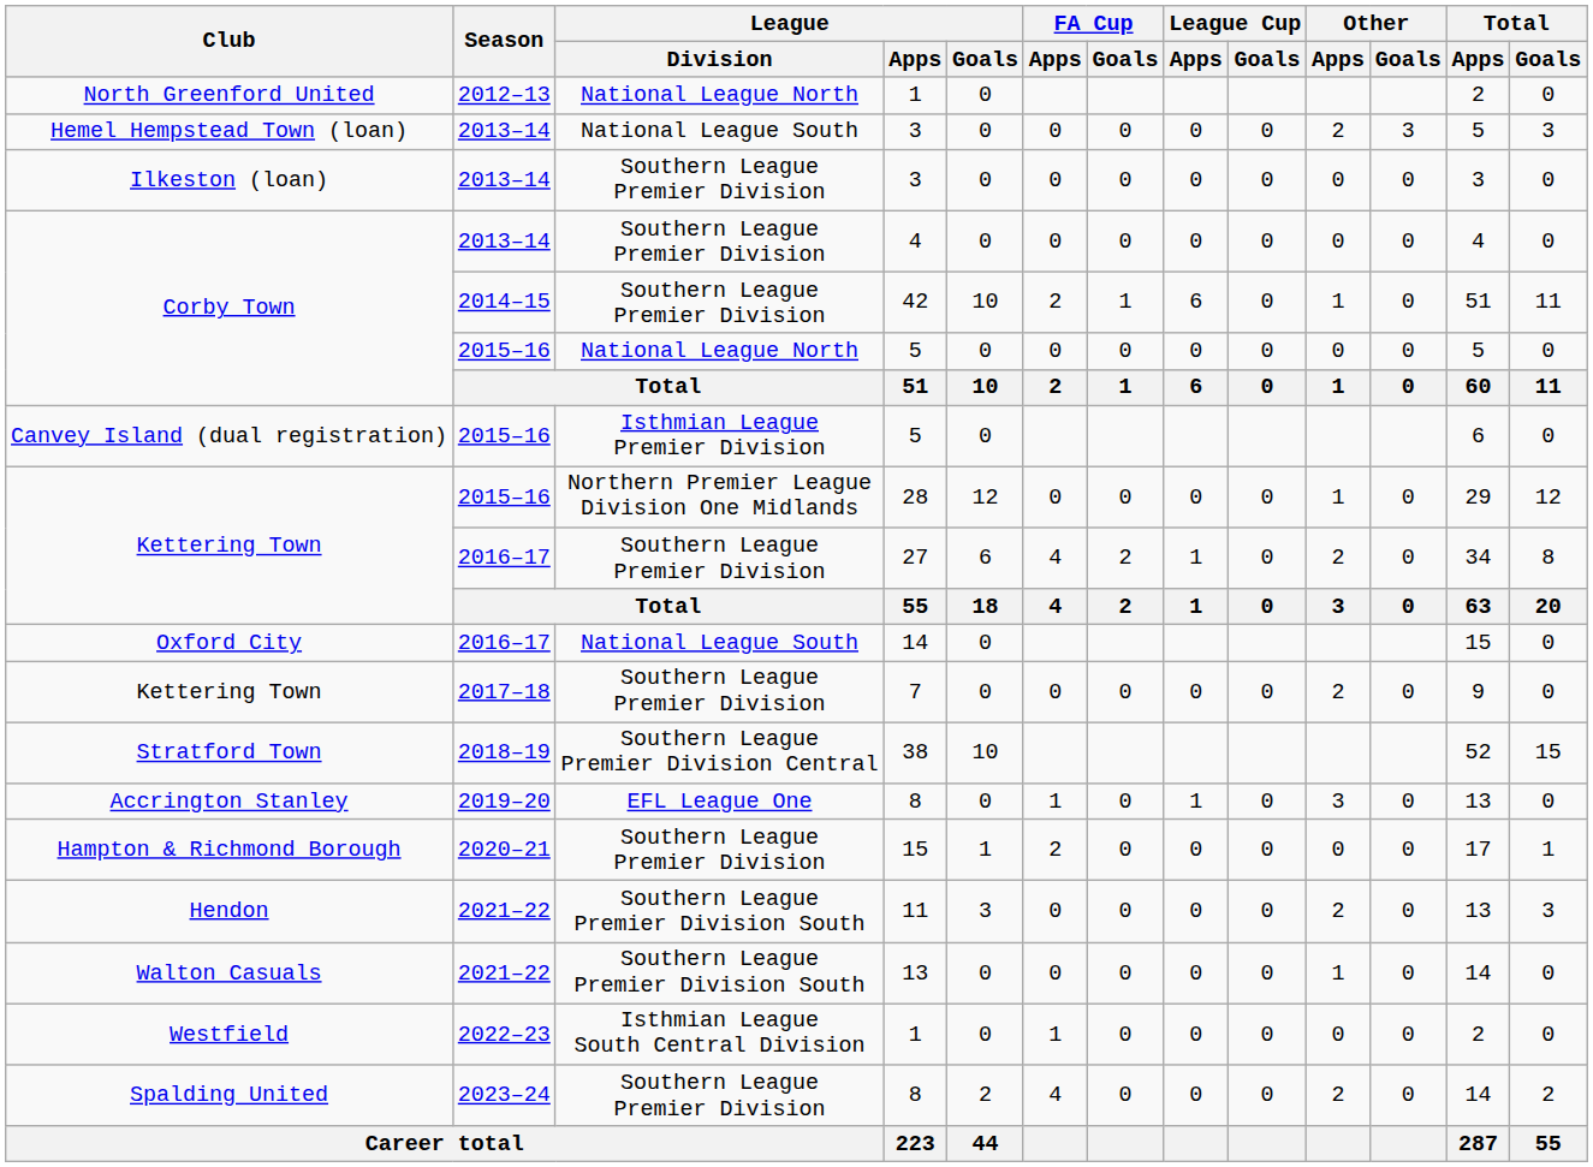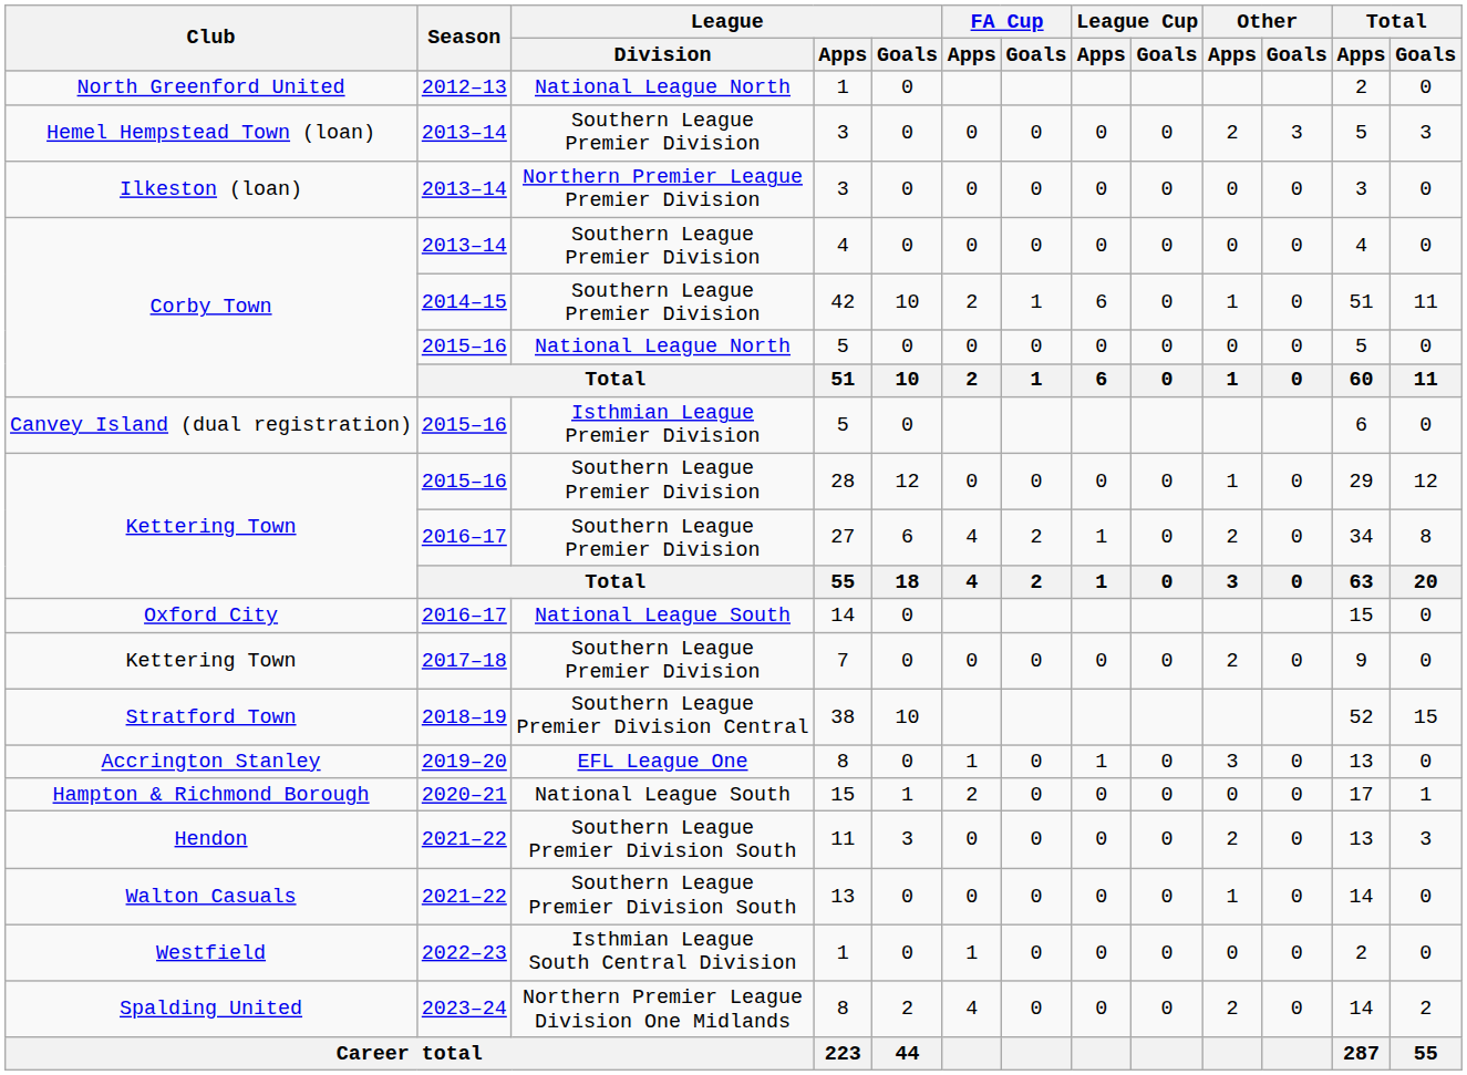Hemel Hempstead Town (loan) | League / Division: National League South -> Southern League Premier Division
Ilkeston (loan) | League / Division: Southern League Premier Division -> Northern Premier League Premier Division
Kettering Town / 28 | League / Division: Northern Premier League Division One Midlands -> Southern League Premier Division
Hampton & Richmond Borough | League / Division: Southern League Premier Division -> National League South
Spalding United | League / Division: Southern League Premier Division -> Northern Premier League Division One Midlands
